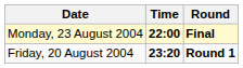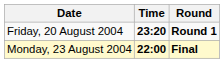rows swapped: Friday, 20 August 2004 <-> Monday, 23 August 2004
